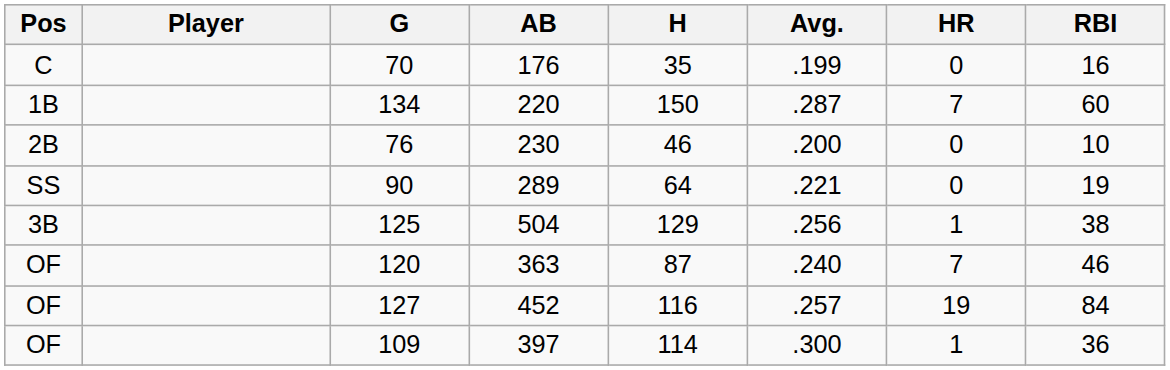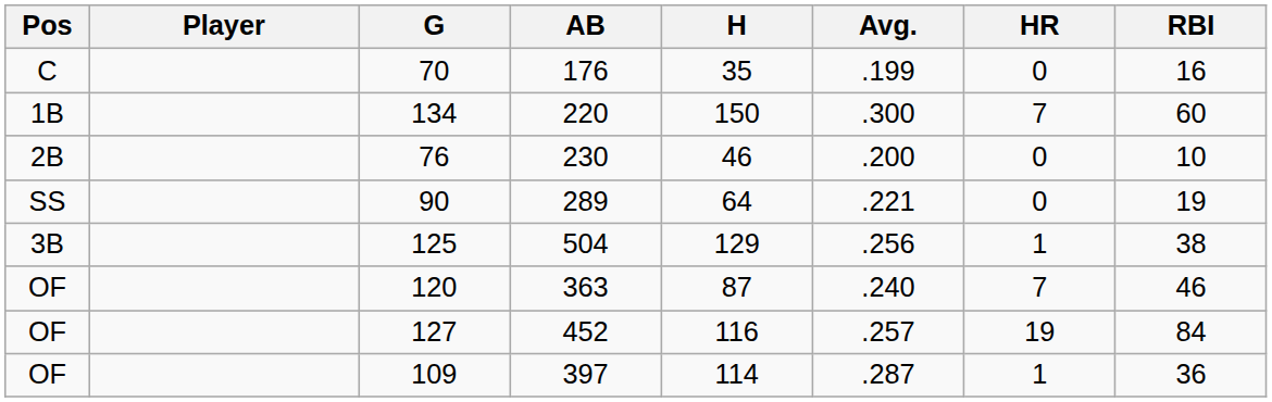134 | Avg.: .287 -> .300
109 | Avg.: .300 -> .287
